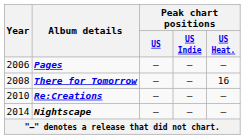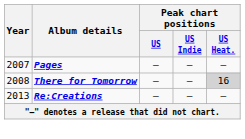Pages | Year: 2006 -> 2007
There for Tomorrow | Peak chart positions / US Heat.: no background -> lightgrey background
Re:Creations | Year: 2010 -> 2013
- row: 2014 | Nightscape | — | — | —
